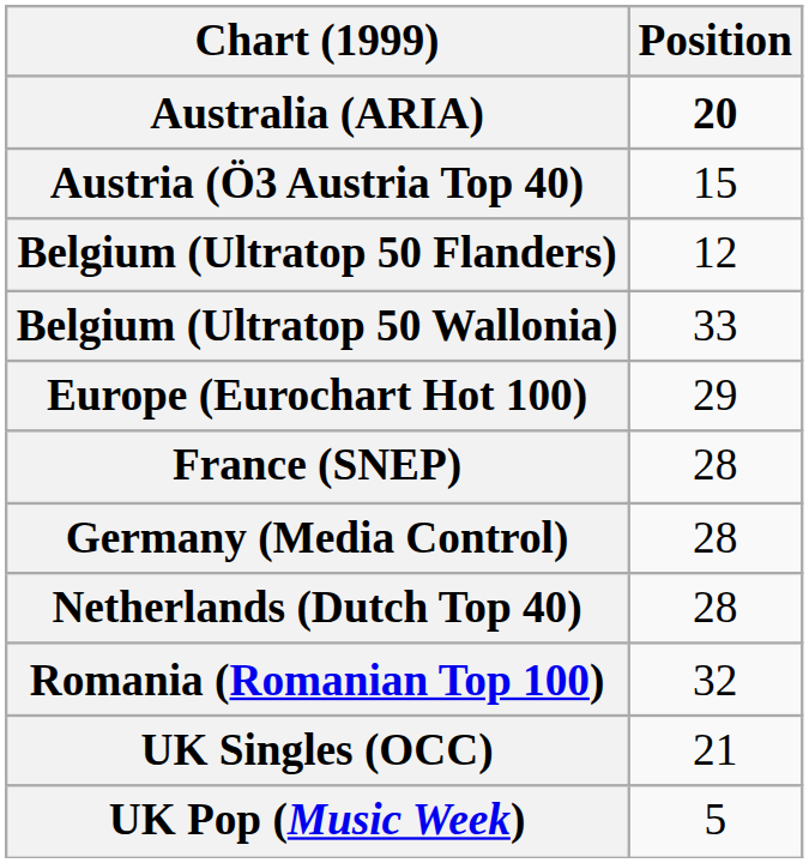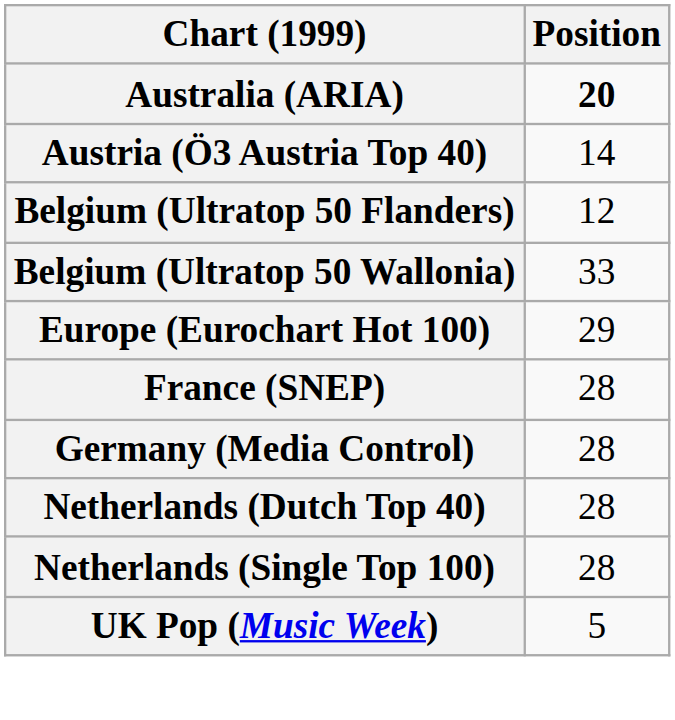Austria (Ö3 Austria Top 40) | Position: 15 -> 14
+ row: Netherlands (Single Top 100) | 28
- row: Romania (Romanian Top 100) | 32
- row: UK Singles (OCC) | 21
